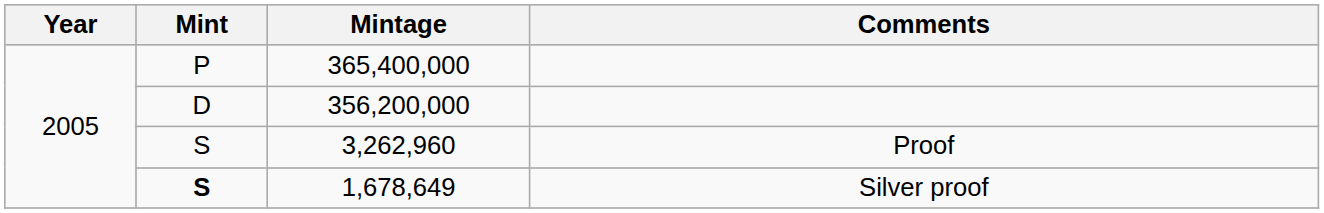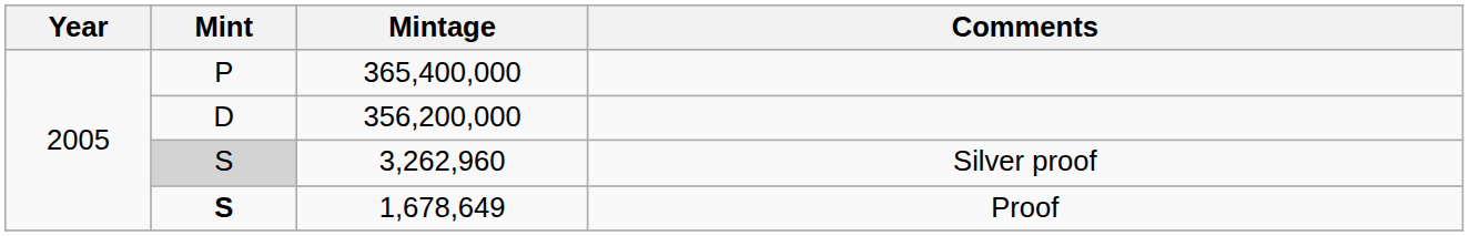3,262,960 | Mint: no background -> lightgrey background
3,262,960 | Comments: Proof -> Silver proof
1,678,649 | Comments: Silver proof -> Proof
